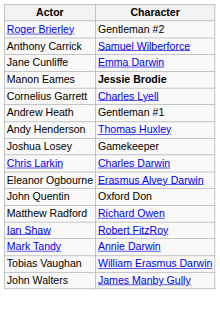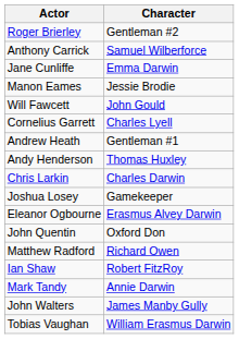Manon Eames | Character: bold -> normal
+ row: Will Fawcett | John Gould
rows swapped: Chris Larkin <-> Joshua Losey
rows swapped: Tobias Vaughan <-> John Walters
